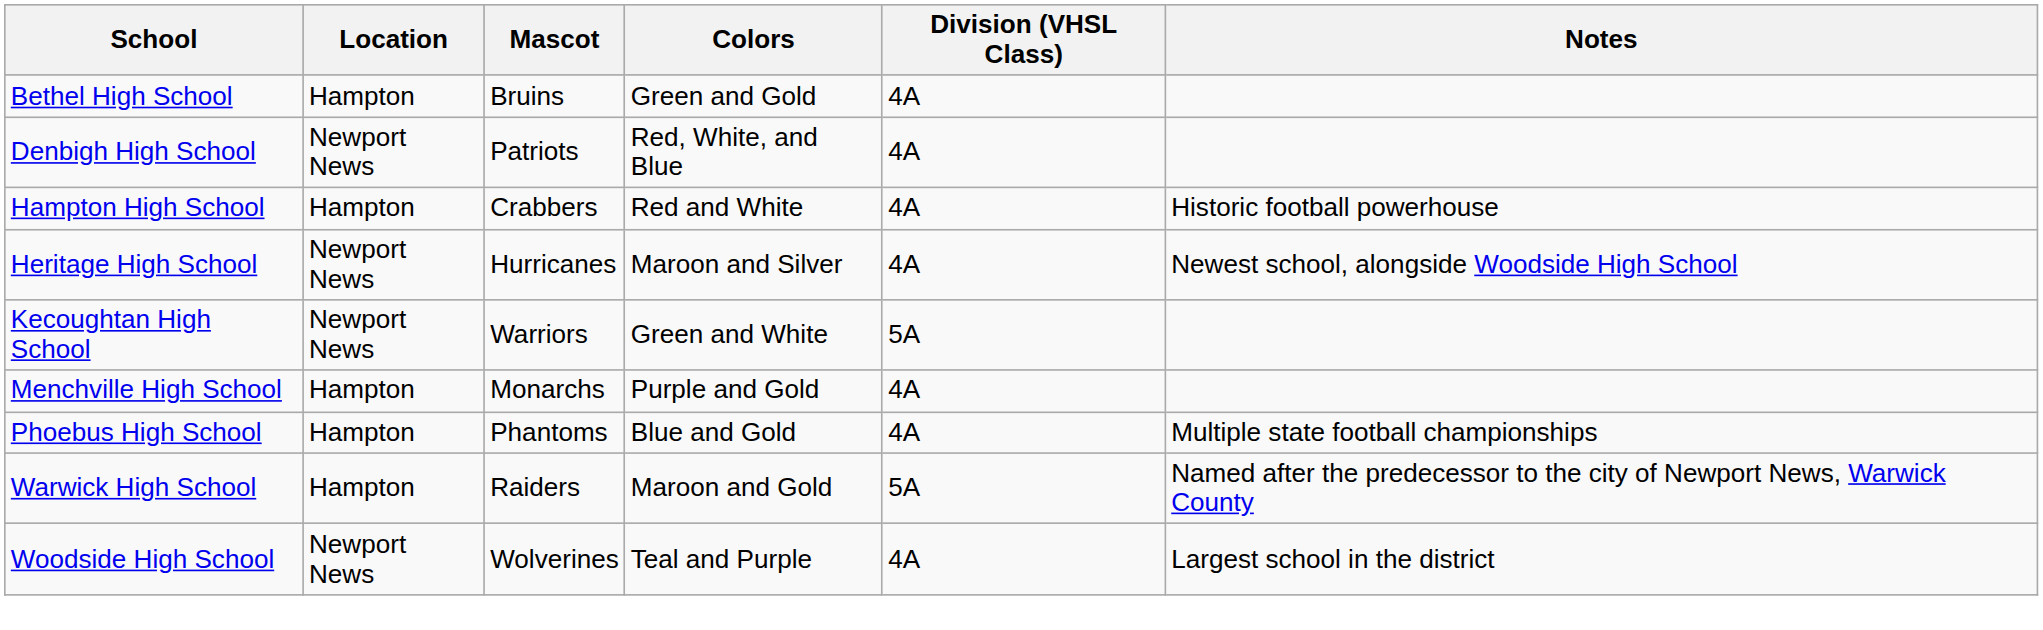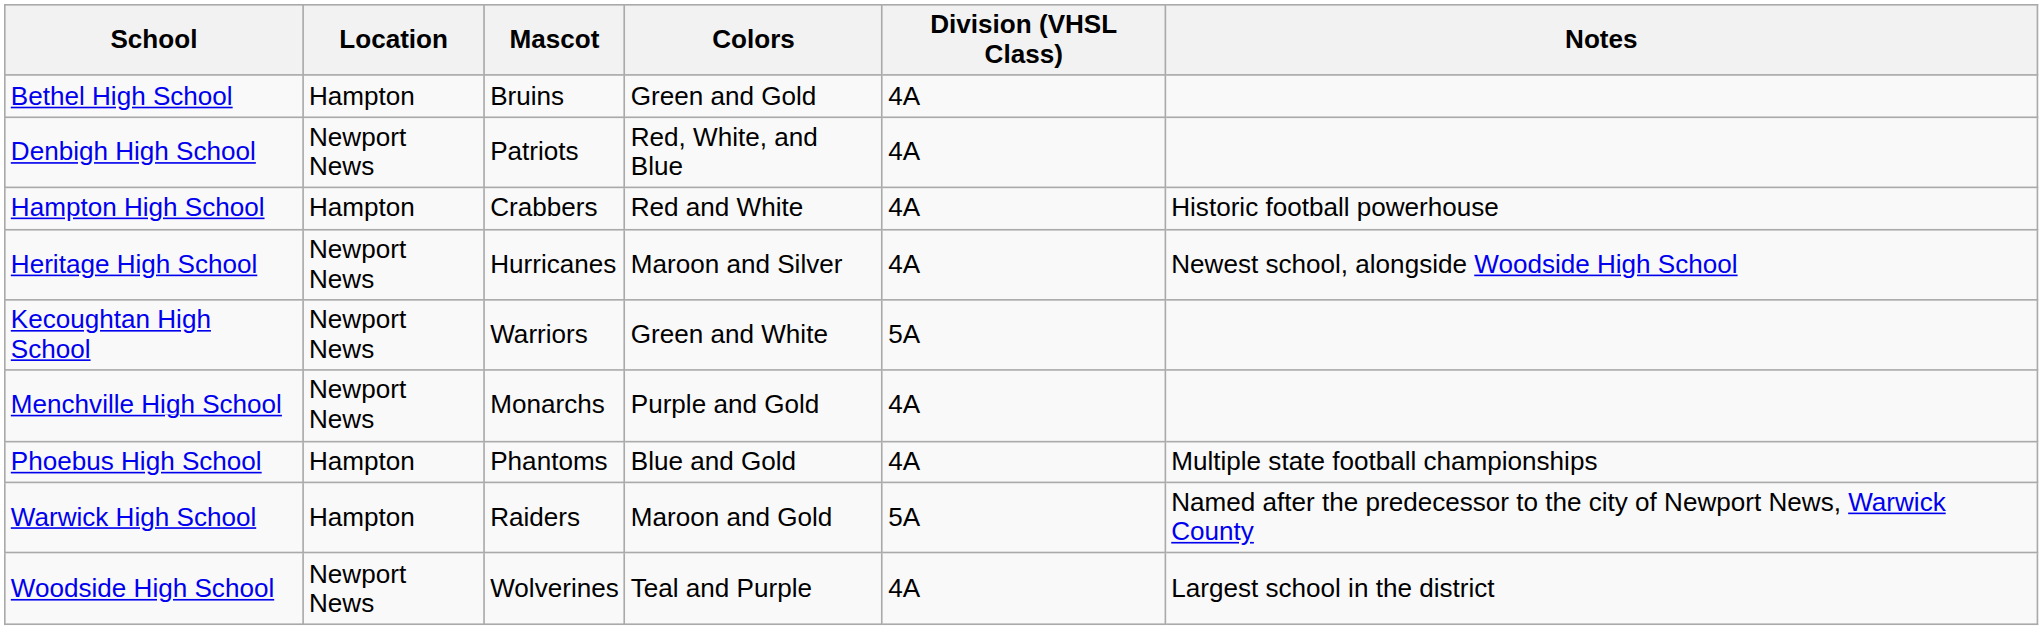Menchville High School | Location: Hampton -> Newport News
